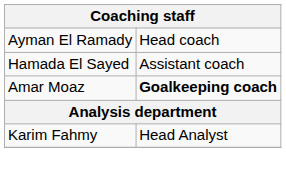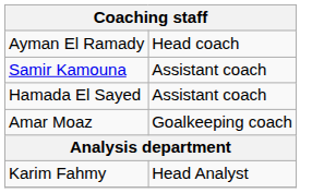+ row: Samir Kamouna | Assistant coach
Amar Moaz | column 2: bold -> normal
